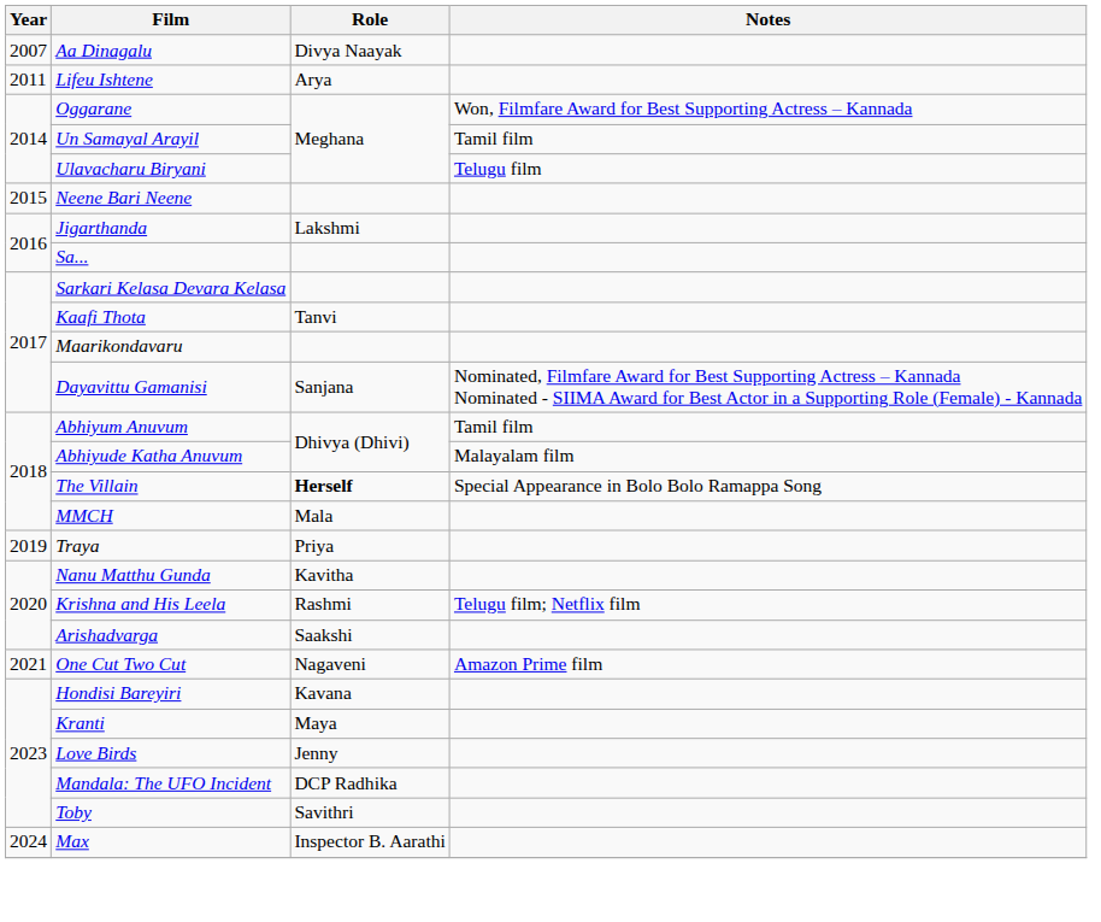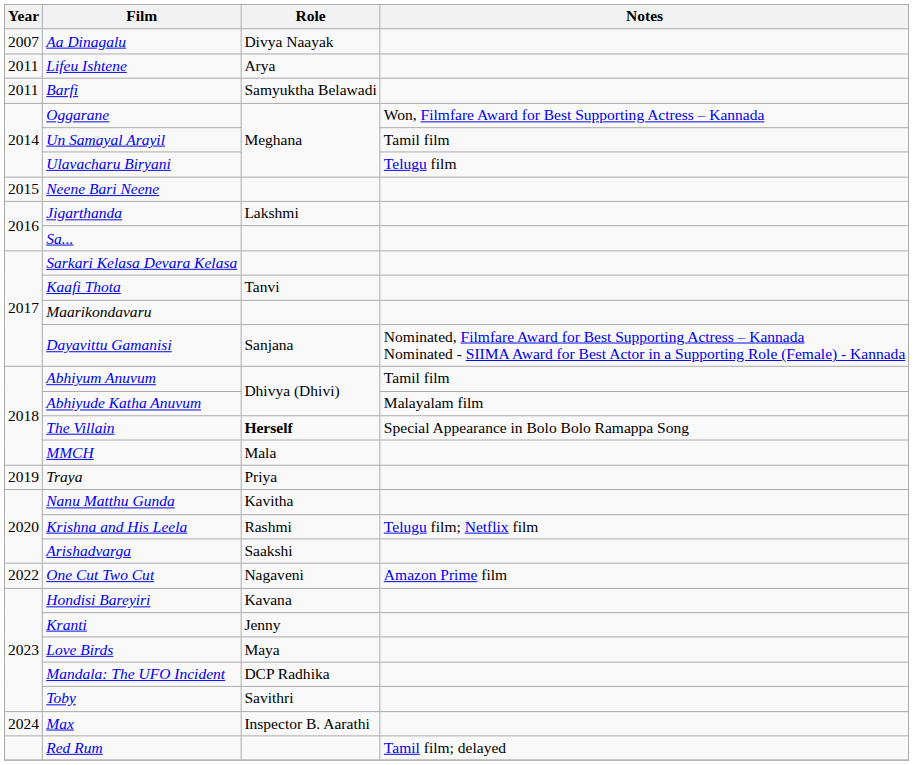+ row: 2011 | Barfi | Samyuktha Belawadi
One Cut Two Cut | Year: 2021 -> 2022
Kranti | Role: Maya -> Jenny
Love Birds | Role: Jenny -> Maya
+ row: Red Rum | Tamil film; delayed
